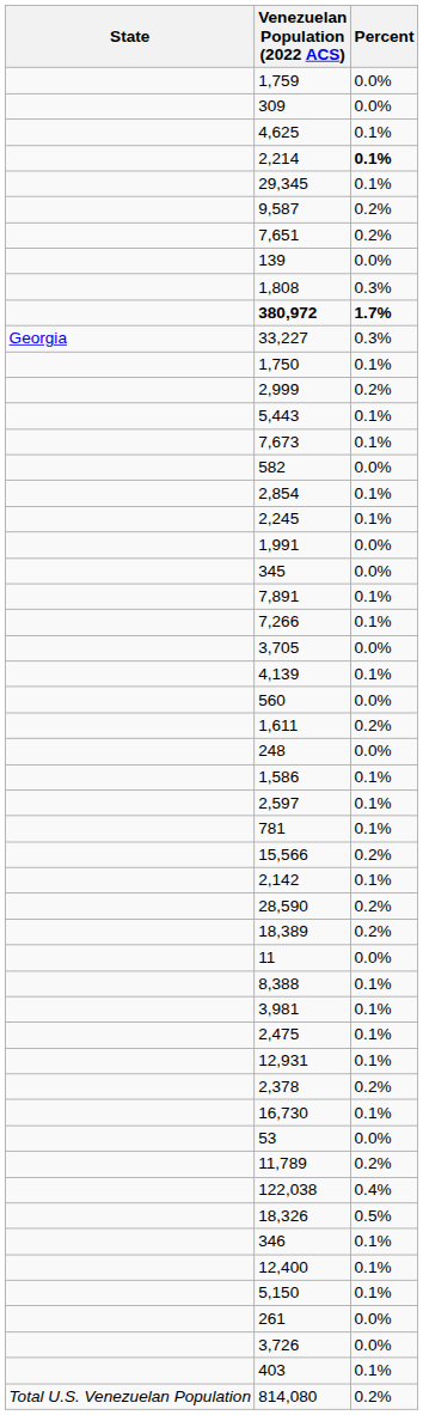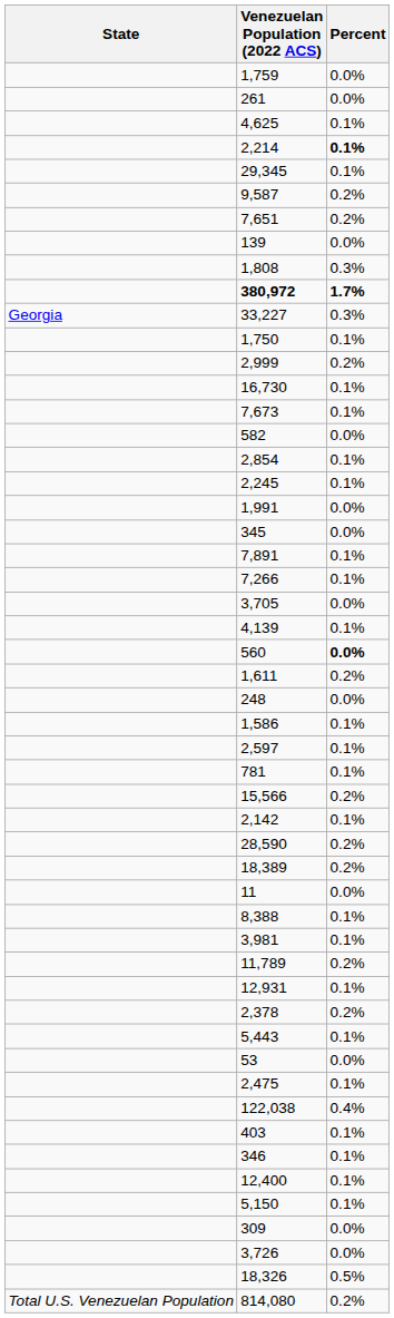rows swapped: 309 <-> 261
rows swapped: 16,730 <-> 5,443
560 | Percent: normal -> bold
rows swapped: 2,475 <-> 11,789
rows swapped: 18,326 <-> 403
